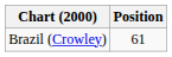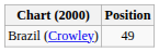Brazil (Crowley) | Position: 61 -> 49
